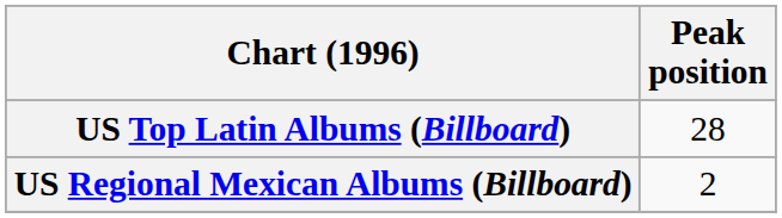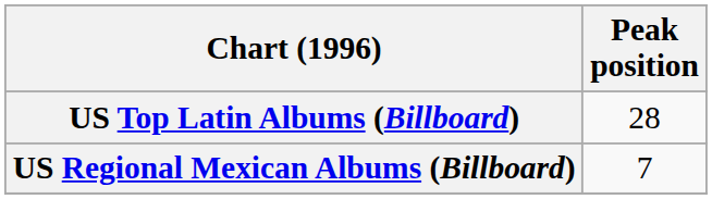US Regional Mexican Albums (Billboard) | Peak position: 2 -> 7
